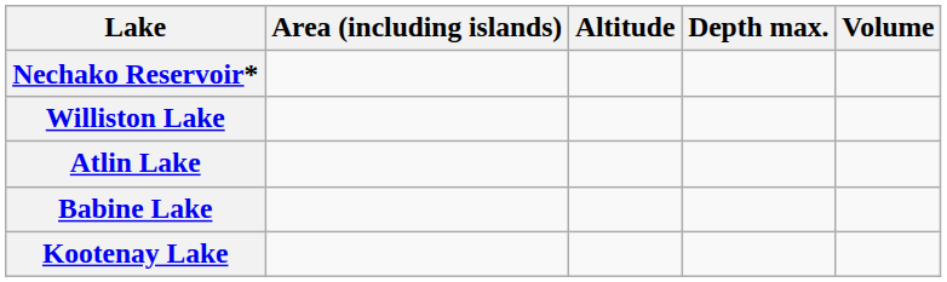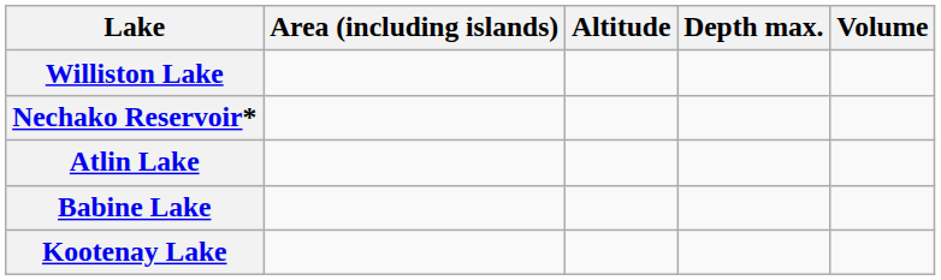rows swapped: Williston Lake <-> Nechako Reservoir*
